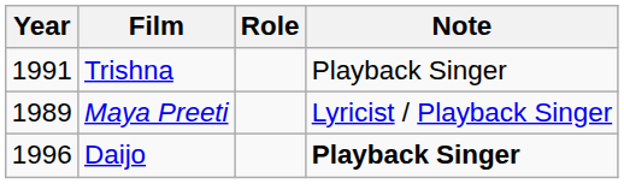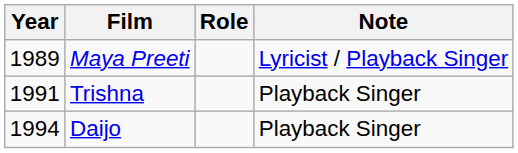rows swapped: Maya Preeti <-> Trishna
Daijo | Year: 1996 -> 1994
Daijo | Note: bold -> normal
